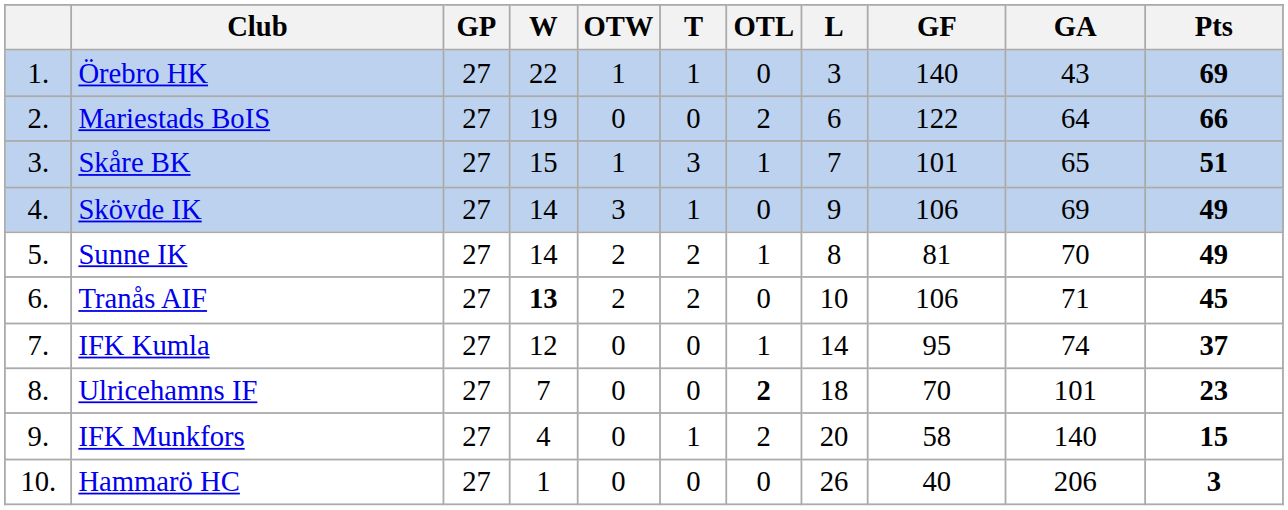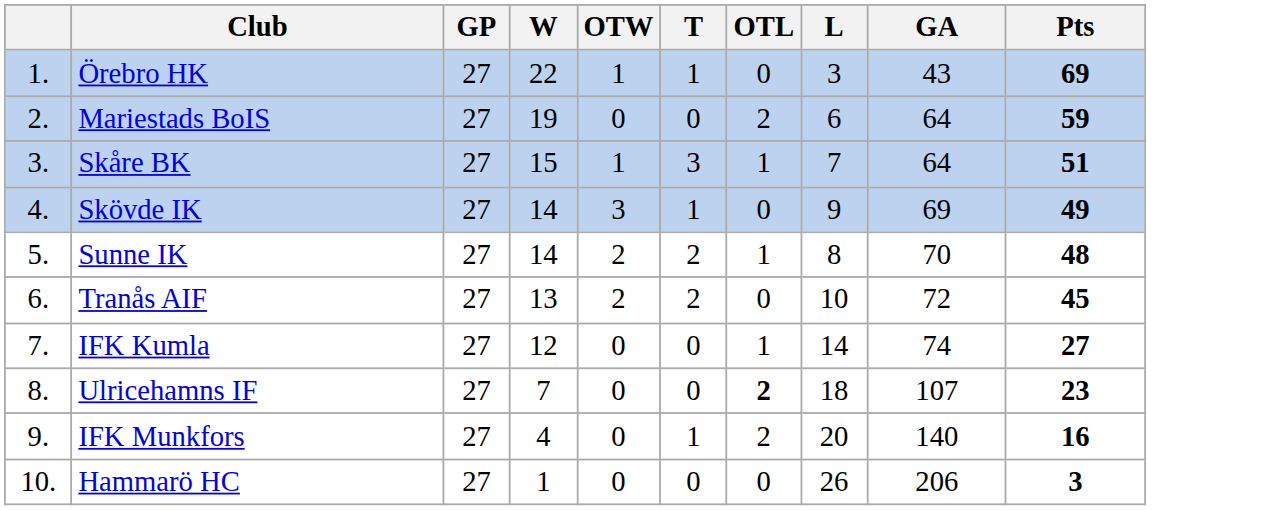- column: GF | 140 | 122 | 101 | 106 | 81 | 106 | 95 | 70 | 58 | 40
Mariestads BoIS | Pts: 66 -> 59
Skåre BK | GA: 65 -> 64
Sunne IK | Pts: 49 -> 48
Tranås AIF | W: bold -> normal
Tranås AIF | GA: 71 -> 72
IFK Kumla | Pts: 37 -> 27
Ulricehamns IF | GA: 101 -> 107
IFK Munkfors | Pts: 15 -> 16
